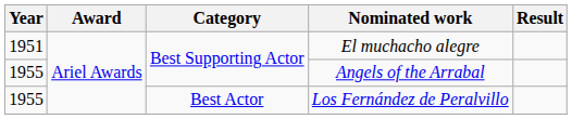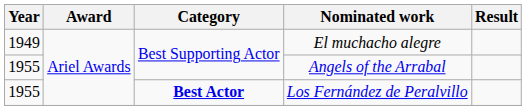El muchacho alegre | Year: 1951 -> 1949
Los Fernández de Peralvillo | Category: normal -> bold
